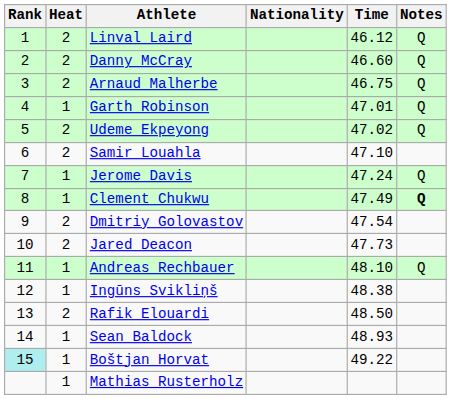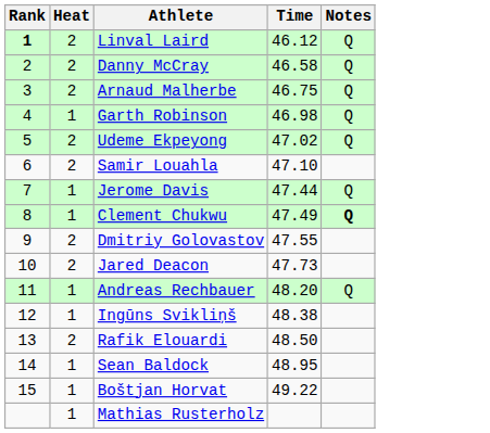- column: Nationality
Linval Laird | Rank: normal -> bold
Danny McCray | Time: 46.60 -> 46.58
Garth Robinson | Time: 47.01 -> 46.98
Jerome Davis | Time: 47.24 -> 47.44
Dmitriy Golovastov | Time: 47.54 -> 47.55
Andreas Rechbauer | Time: 48.10 -> 48.20
Sean Baldock | Time: 48.93 -> 48.95
Boštjan Horvat | Rank: paleturquoise background -> no background
